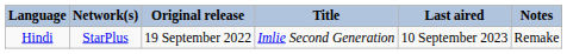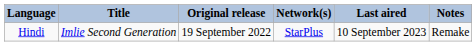columns swapped: Title <-> Network(s)
